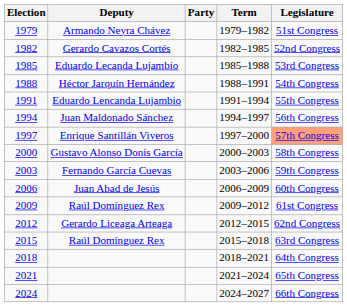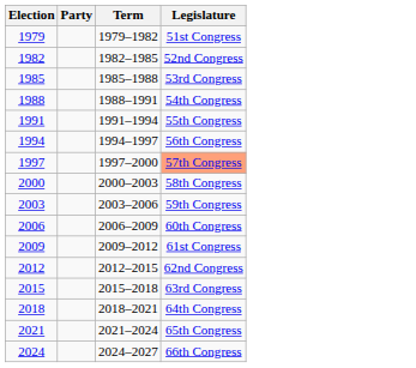- column: Deputy | Armando Neyra Chávez | Gerardo Cavazos Cortés | Eduardo Lecanda Lujambio | Héctor Jarquín Hernández | Eduardo Lencanda Lujambio | Juan Maldonado Sánchez | Enrique Santillán Viveros | Gustavo Alonso Donis García | Fernando García Cuevas | Juan Abad de Jesús | Raúl Domínguez Rex | Gerardo Liceaga Arteaga | Raúl Domínguez Rex
